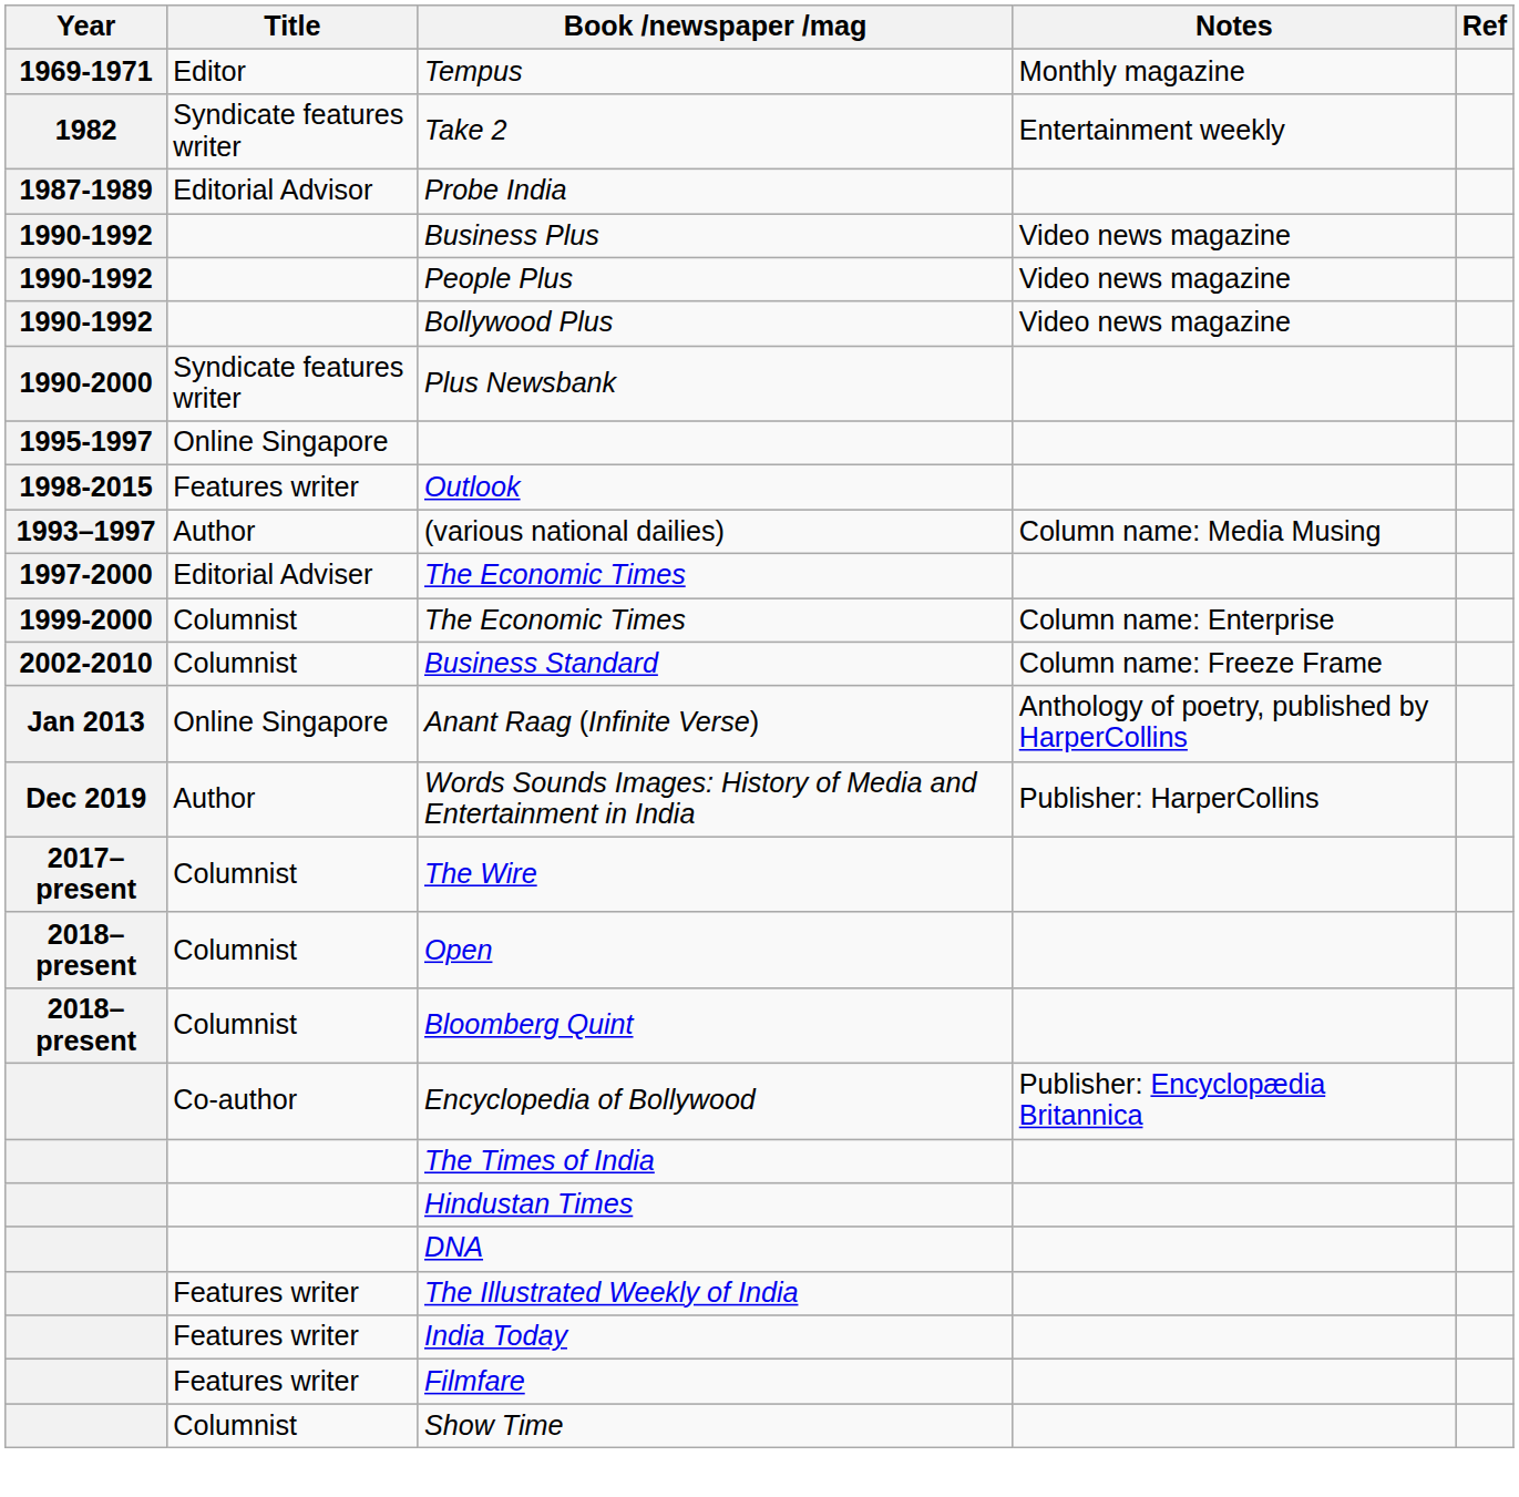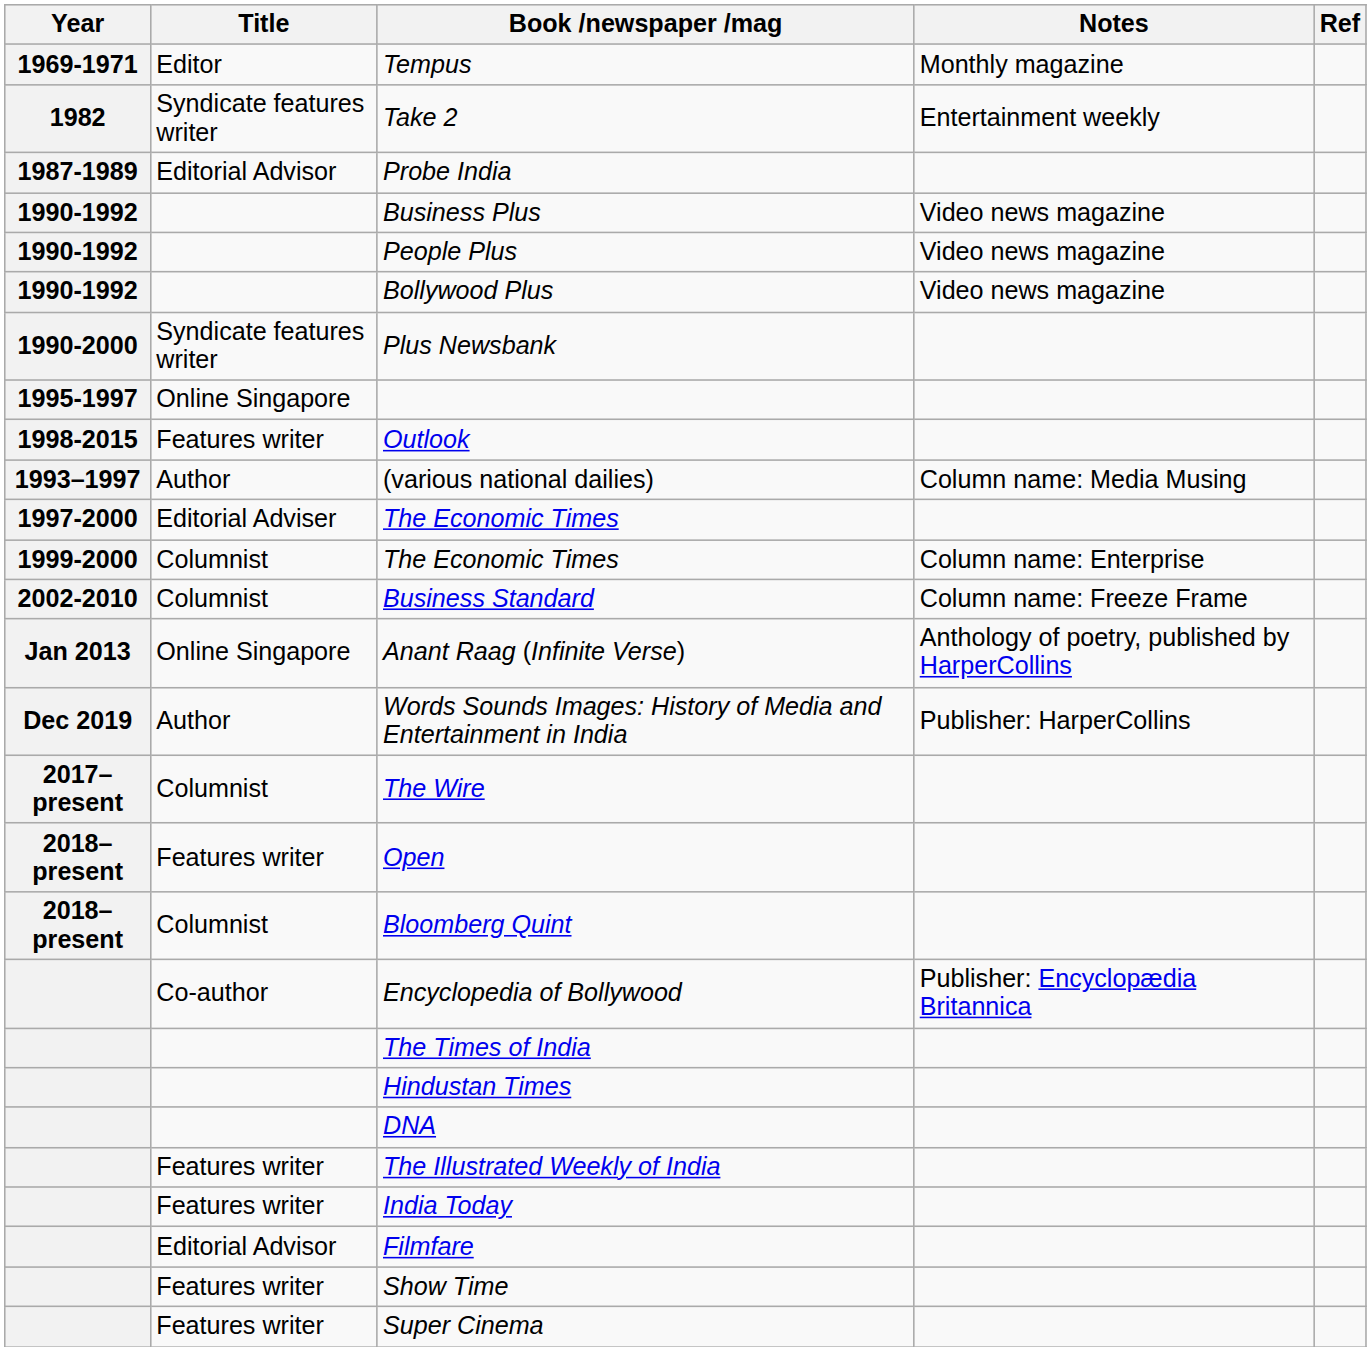Open | Title: Columnist -> Features writer
Filmfare | Title: Features writer -> Editorial Advisor
Show Time | Title: Columnist -> Features writer
+ row: Features writer | Super Cinema
